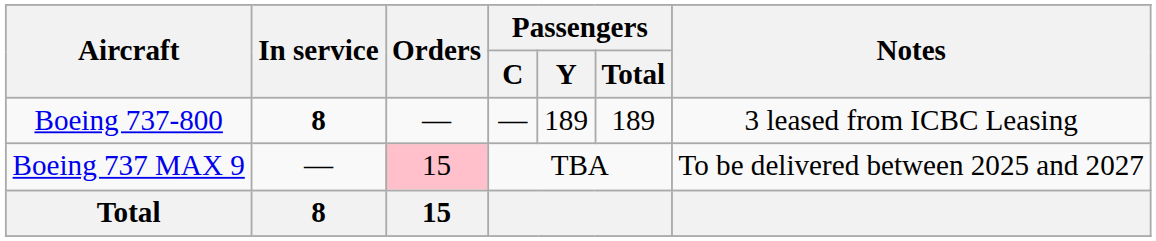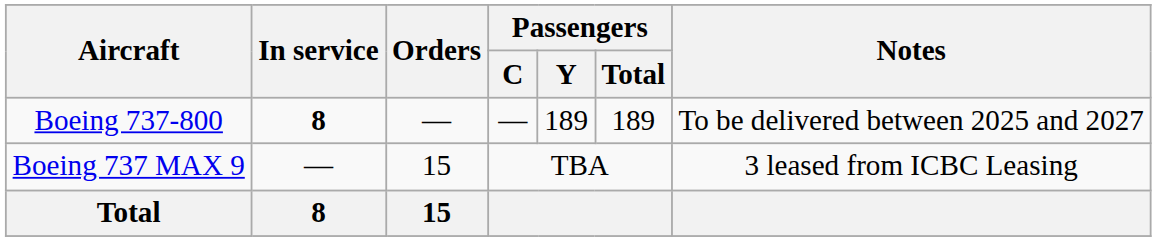Boeing 737-800 | Notes: 3 leased from ICBC Leasing -> To be delivered between 2025 and 2027
Boeing 737 MAX 9 | Orders: pink background -> no background
Boeing 737 MAX 9 | Notes: To be delivered between 2025 and 2027 -> 3 leased from ICBC Leasing
